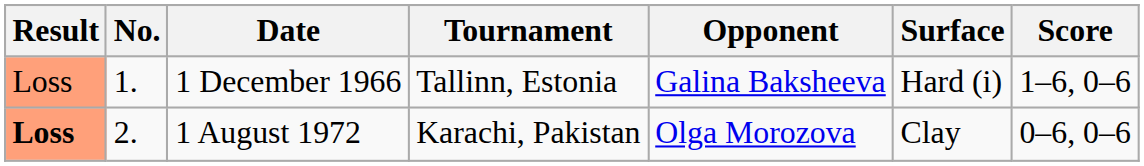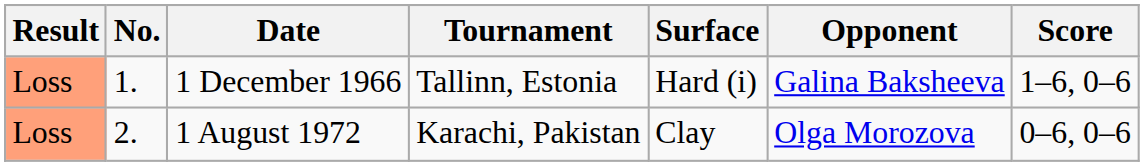columns swapped: Surface <-> Opponent
1 August 1972 | Result: bold -> normal
